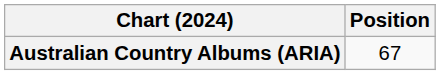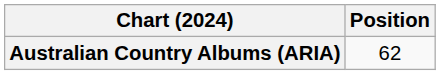Australian Country Albums (ARIA) | Position: 67 -> 62
